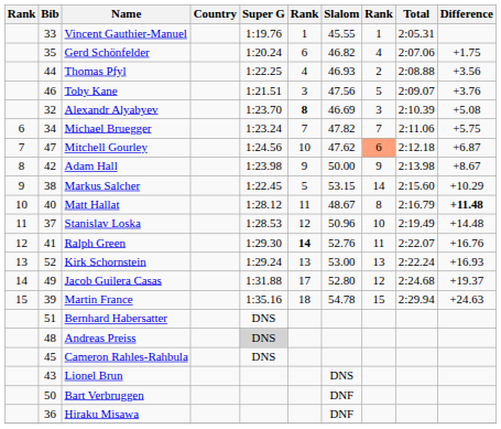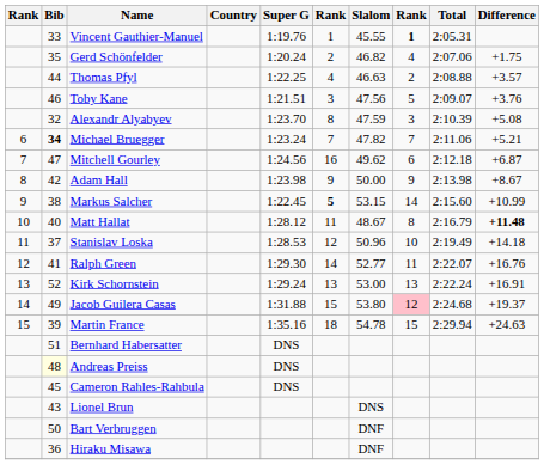Vincent Gauthier-Manuel | column 8: normal -> bold
Gerd Schönfelder | column 6: 6 -> 2
Thomas Pfyl | Slalom: 46.93 -> 46.63
Thomas Pfyl | Difference: +3.56 -> +3.57
Alexandr Alyabyev | column 6: bold -> normal
Alexandr Alyabyev | Slalom: 46.69 -> 47.59
Michael Bruegger | Bib: normal -> bold
Michael Bruegger | Difference: +5.75 -> +5.21
Mitchell Gourley | column 6: 10 -> 16
Mitchell Gourley | Slalom: 47.62 -> 49.62
Mitchell Gourley | column 8: lightsalmon background -> no background
Markus Salcher | column 6: normal -> bold
Markus Salcher | Difference: +10.29 -> +10.99
Stanislav Loska | Difference: +14.48 -> +14.18
Ralph Green | column 6: bold -> normal
Ralph Green | Slalom: 52.76 -> 52.77
Kirk Schornstein | Difference: +16.93 -> +16.91
Jacob Guilera Casas | column 6: 17 -> 15
Jacob Guilera Casas | Slalom: 52.80 -> 53.80
Jacob Guilera Casas | column 8: no background -> pink background
Andreas Preiss | Bib: no background -> lightyellow background
Andreas Preiss | Super G: lightgrey background -> no background
